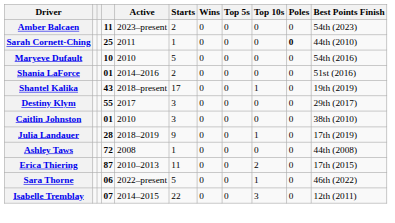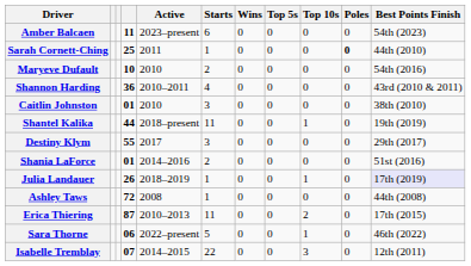Amber Balcaen | Starts: 2 -> 6
Maryeve Dufault | Starts: 5 -> 2
+ row: Shannon Harding | 36 | 2010–2011 | 4 | 0 | 0 | 0 | 0 | 43rd (2010 & 2011)
rows swapped: Caitlin Johnston <-> Shania LaForce
Shantel Kalika | column 4: 43 -> 44
Shantel Kalika | Starts: 17 -> 11
Julia Landauer | column 4: 28 -> 26
Julia Landauer | Starts: 9 -> 1
Julia Landauer | Best Points Finish: no background -> lavender background
